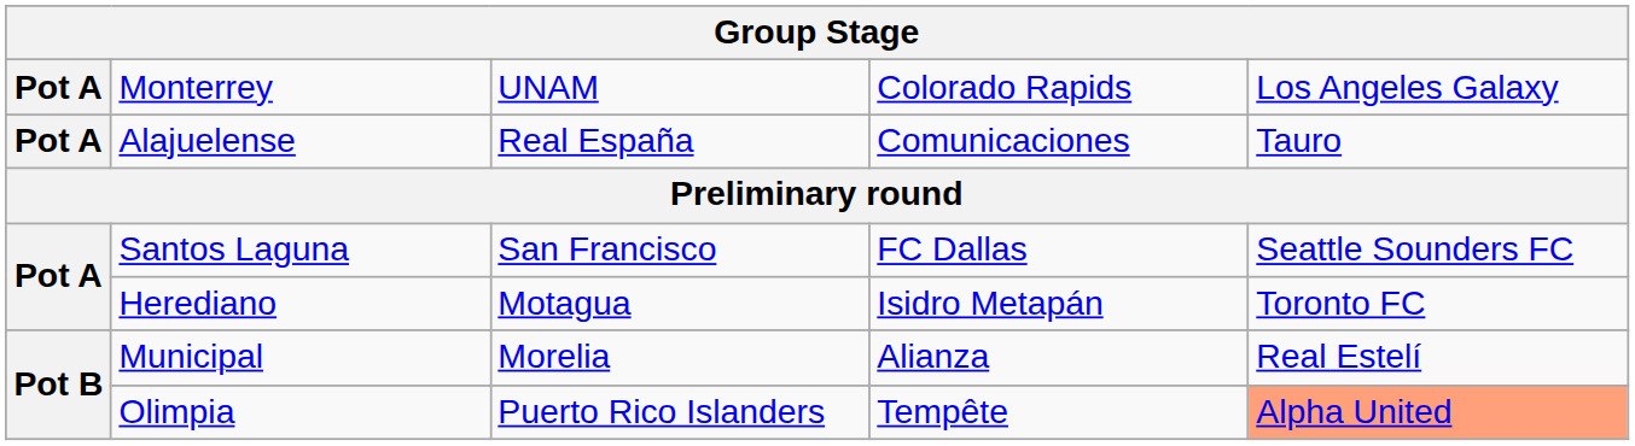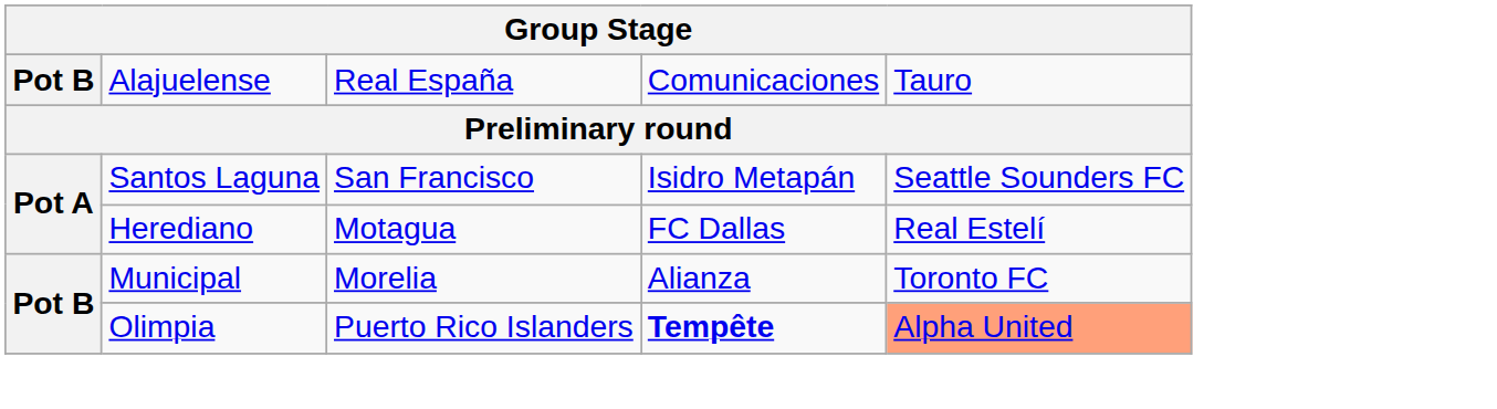- row: Pot A | Monterrey | UNAM | Colorado Rapids | Los Angeles Galaxy
Alajuelense | column 1: Pot A -> Pot B
Santos Laguna | column 4: FC Dallas -> Isidro Metapán
Herediano | column 4: Isidro Metapán -> FC Dallas
Herediano | column 5: Toronto FC -> Real Estelí
Municipal | column 5: Real Estelí -> Toronto FC
Olimpia | column 4: normal -> bold
